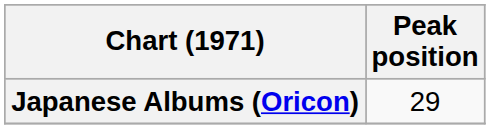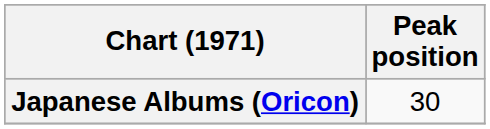Japanese Albums (Oricon) | Peak position: 29 -> 30
